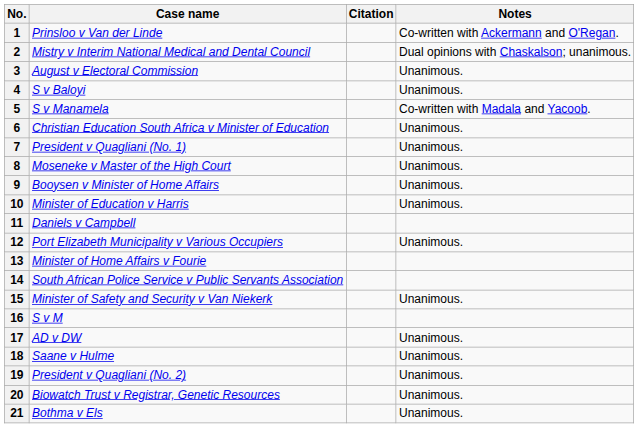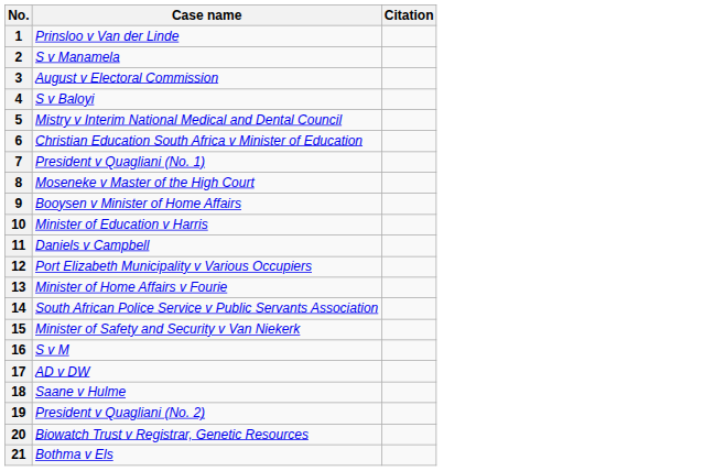- column: Notes | Co-written with Ackermann and O'Regan. | Dual opinions with Chaskalson; unanimous. | Unanimous. | Unanimous. | Co-written with Madala and Yacoob. | Unanimous. | Unanimous. | Unanimous. | Unanimous. | Unanimous. | Unanimous. | Unanimous. | Unanimous. | Unanimous. | Unanimous. | Unanimous. | Unanimous.
2 | Case name: Mistry v Interim National Medical and Dental Council -> S v Manamela
5 | Case name: S v Manamela -> Mistry v Interim National Medical and Dental Council
